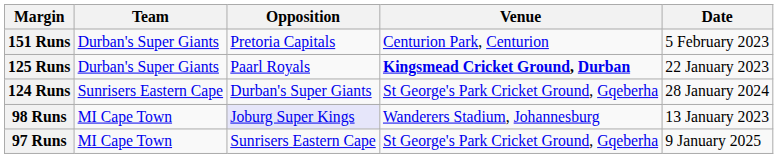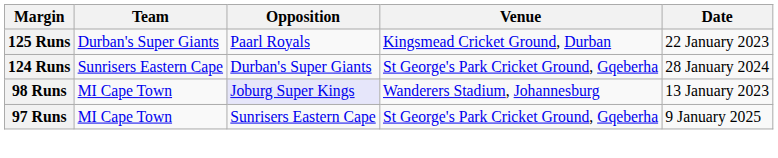- row: 151 Runs | Durban's Super Giants | Pretoria Capitals | Centurion Park, Centurion | 5 February 2023
125 Runs | Venue: bold -> normal
